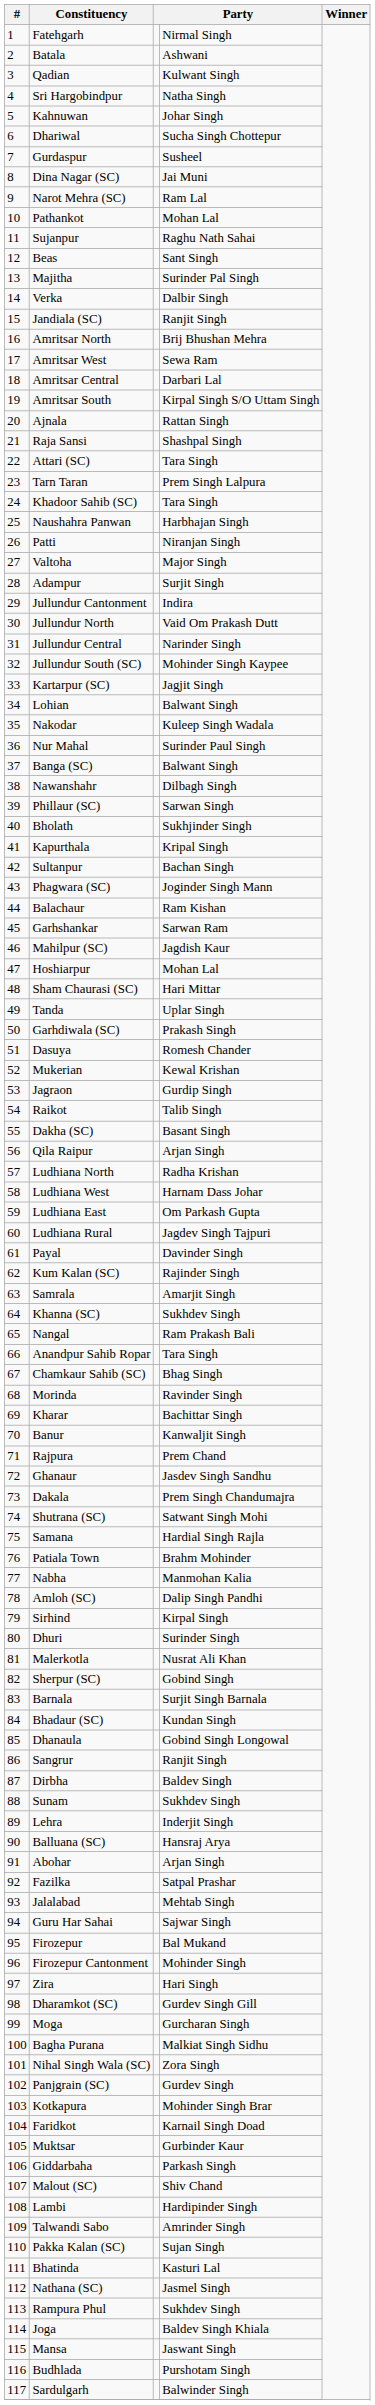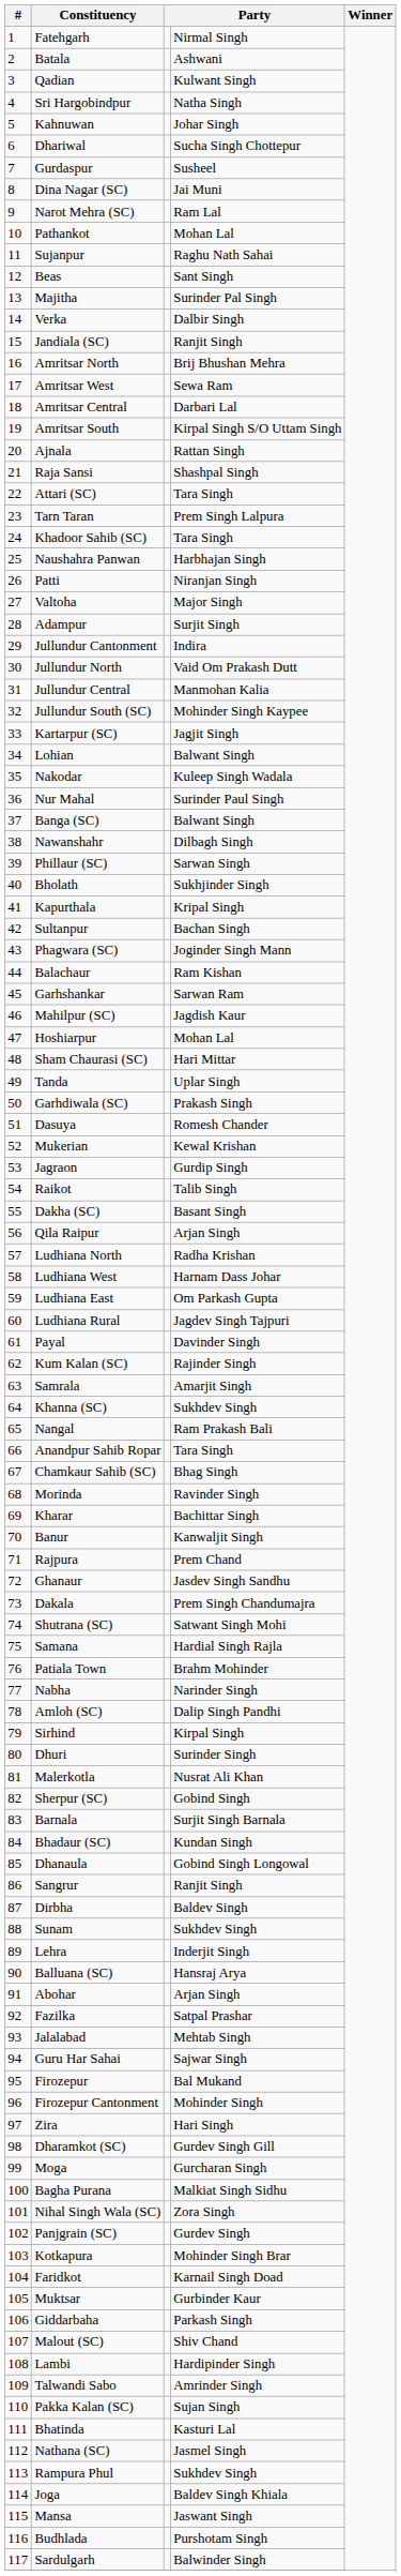Jullundur Central | column 4: Narinder Singh -> Manmohan Kalia
Nabha | column 4: Manmohan Kalia -> Narinder Singh
